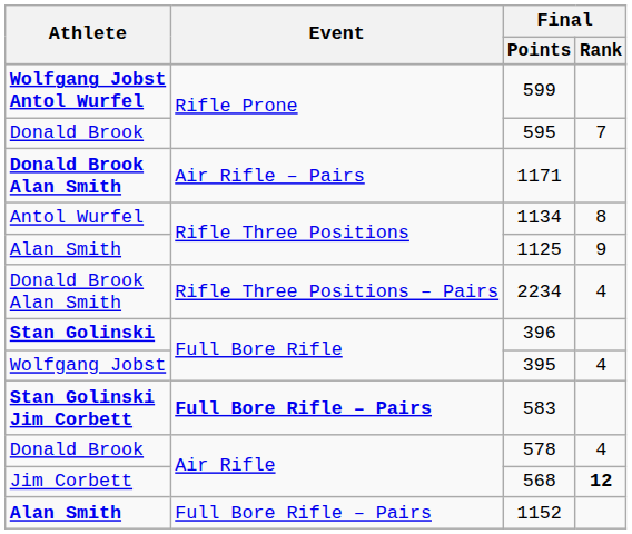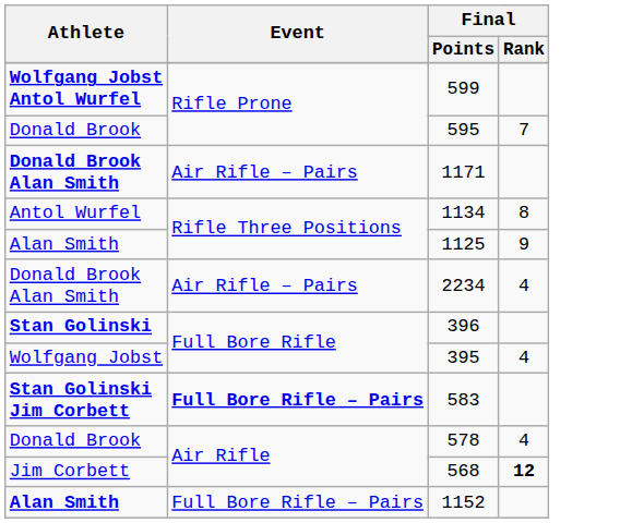2234 | Event: Rifle Three Positions – Pairs -> Air Rifle – Pairs
